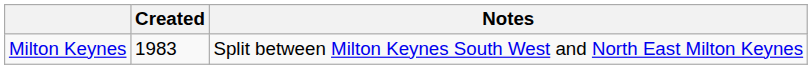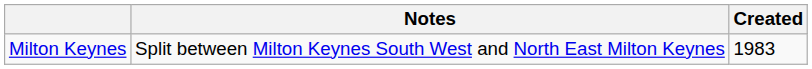columns swapped: Created <-> Notes
